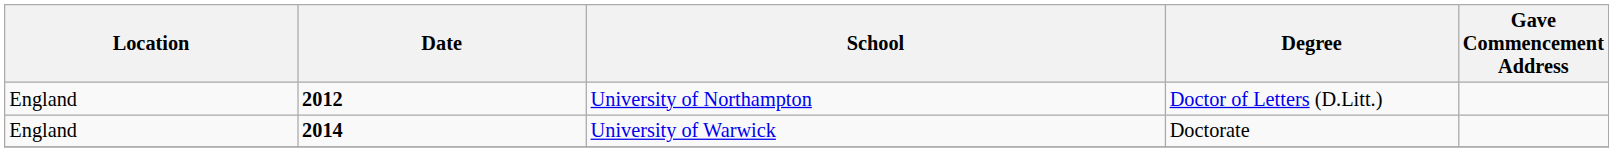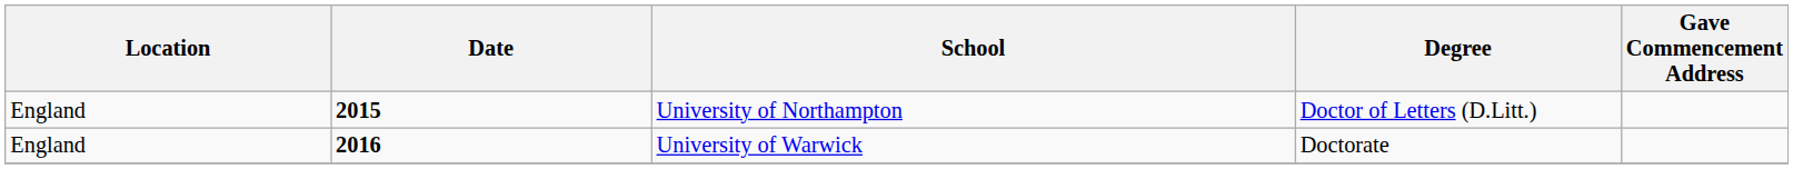University of Northampton | Date: 2012 -> 2015
University of Warwick | Date: 2014 -> 2016
